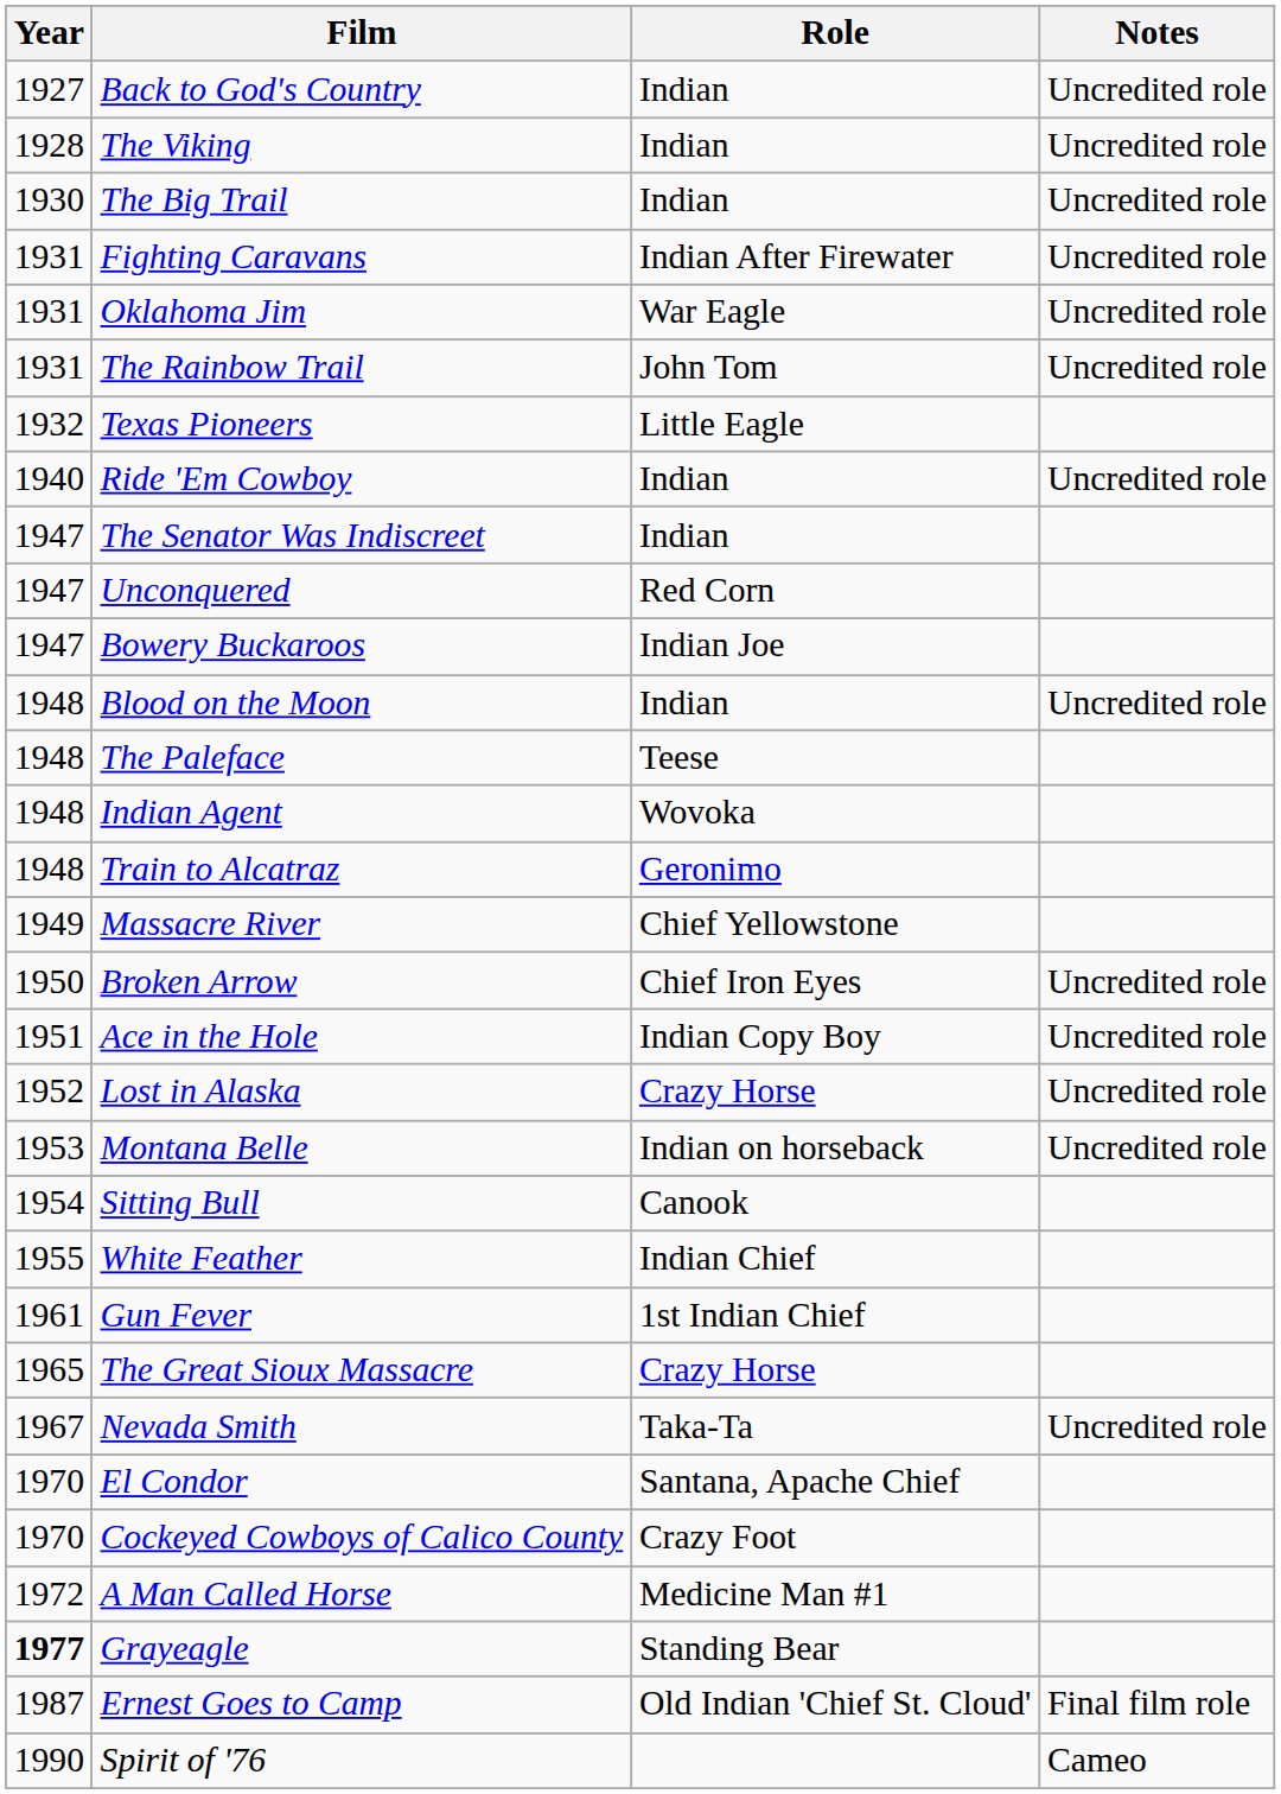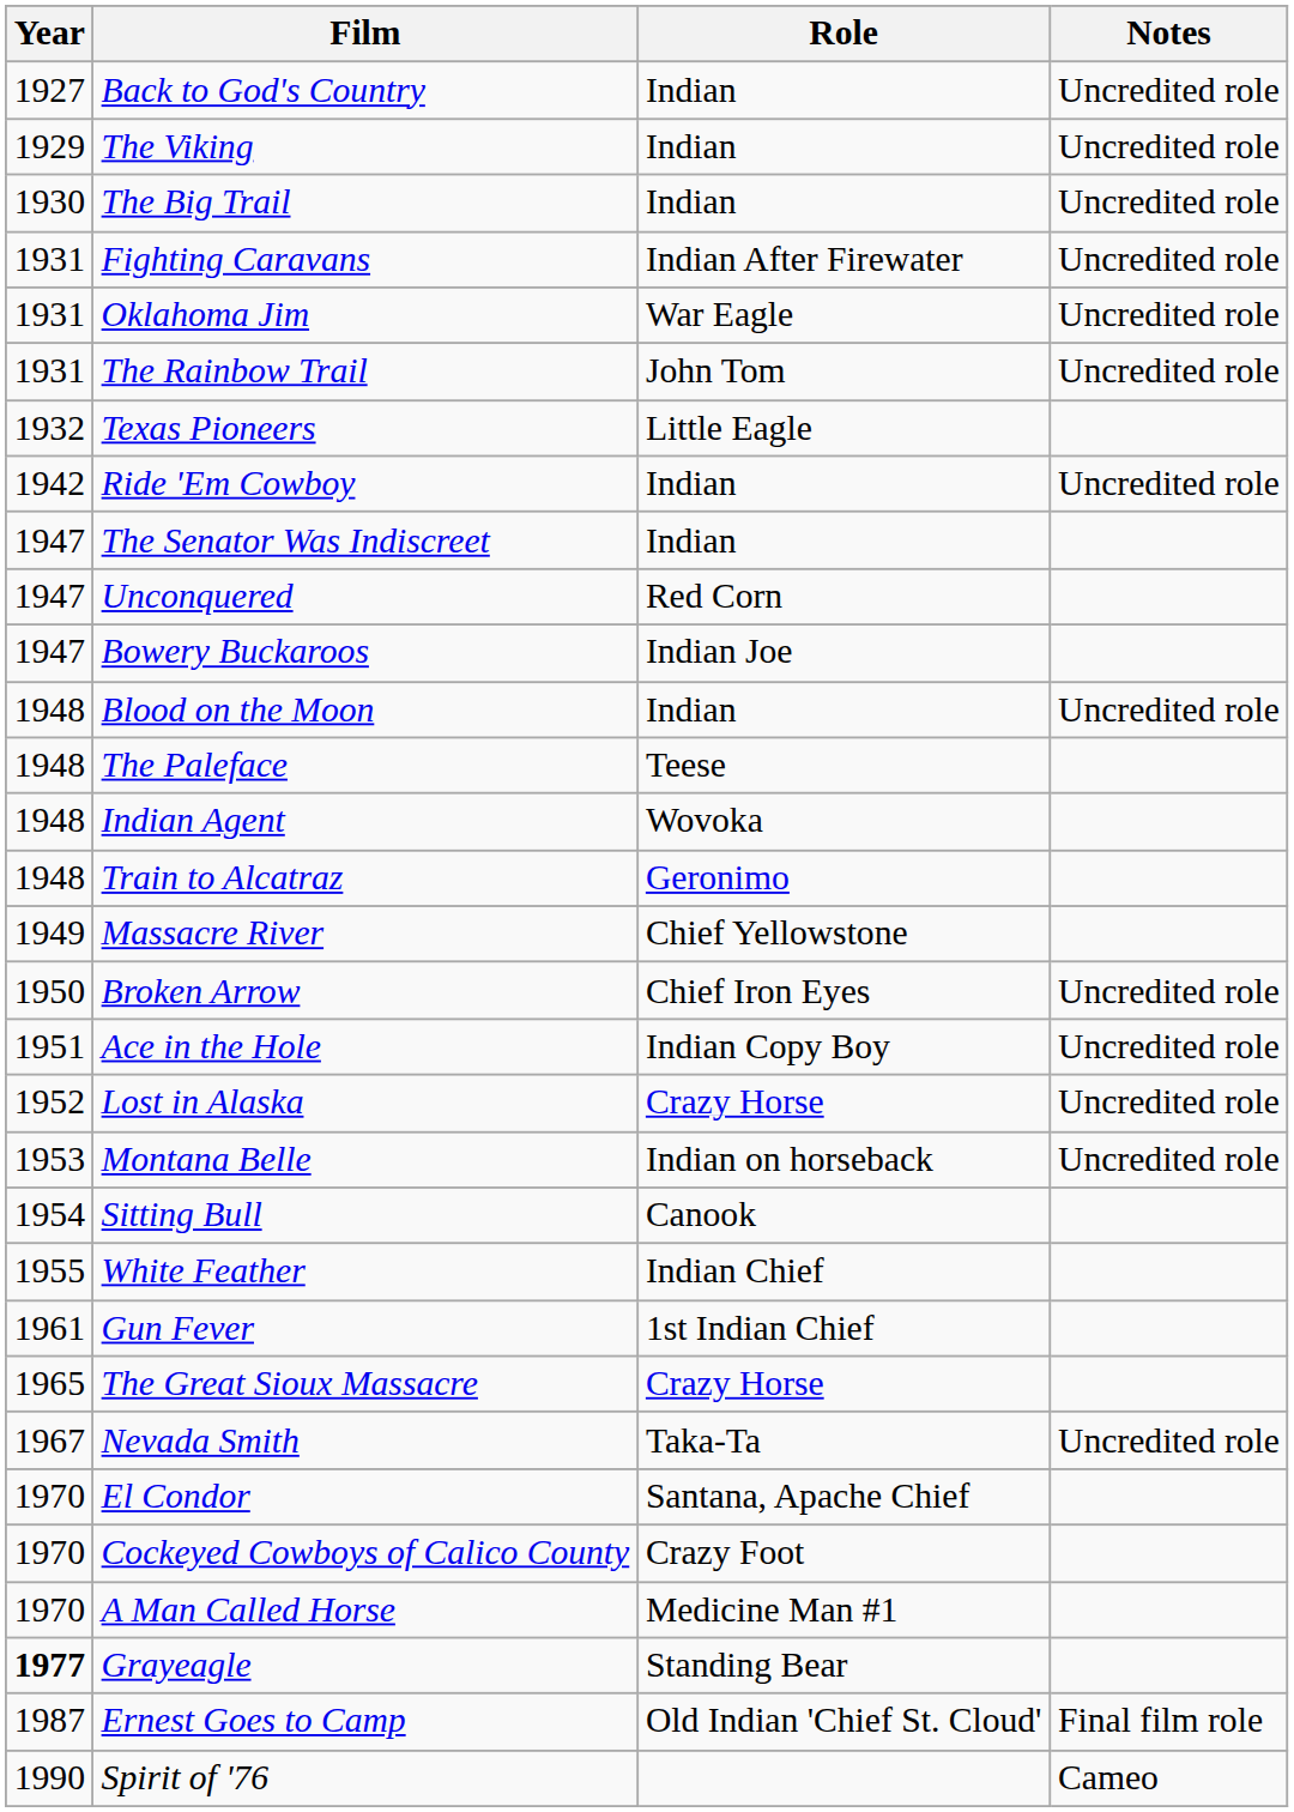The Viking | Year: 1928 -> 1929
Ride 'Em Cowboy | Year: 1940 -> 1942
A Man Called Horse | Year: 1972 -> 1970
